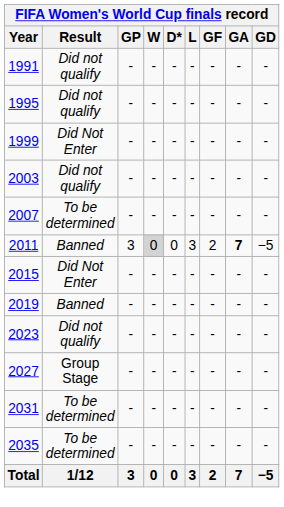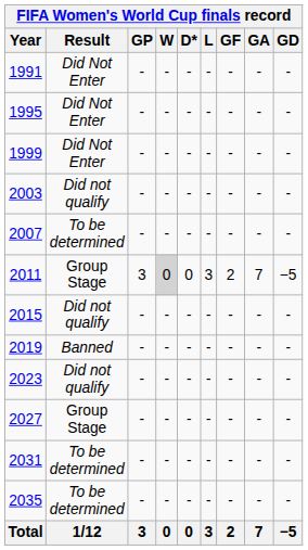1991 | Result: Did not qualify -> Did Not Enter
1995 | Result: Did not qualify -> Did Not Enter
2011 | Result: Banned -> Group Stage
2011 | GA: bold -> normal
2015 | Result: Did Not Enter -> Did not qualify
